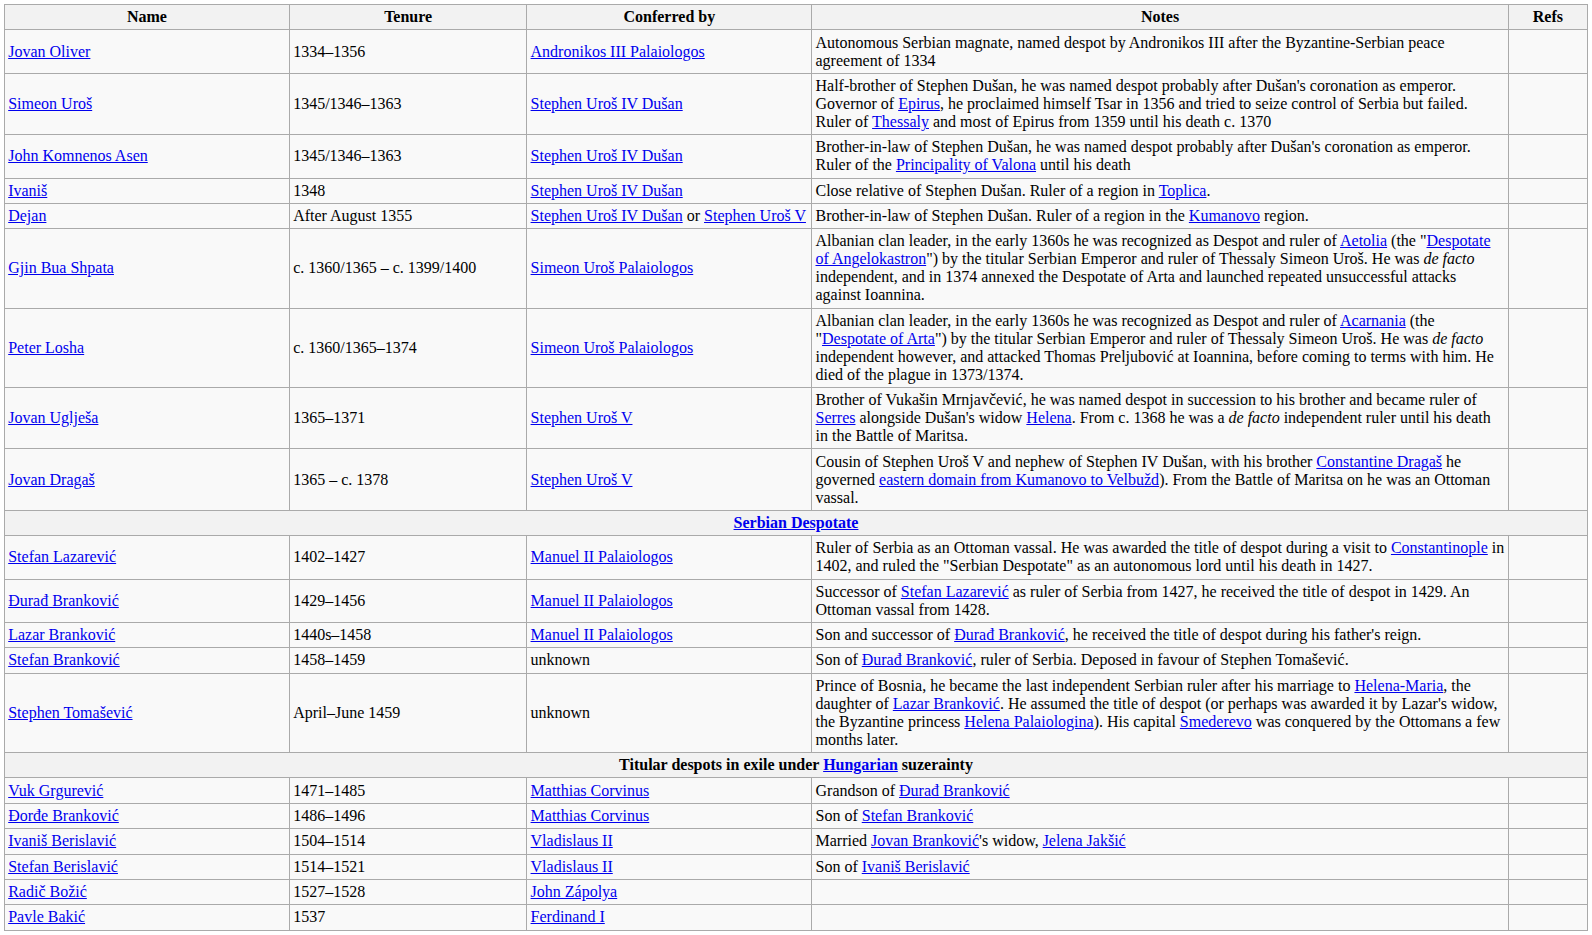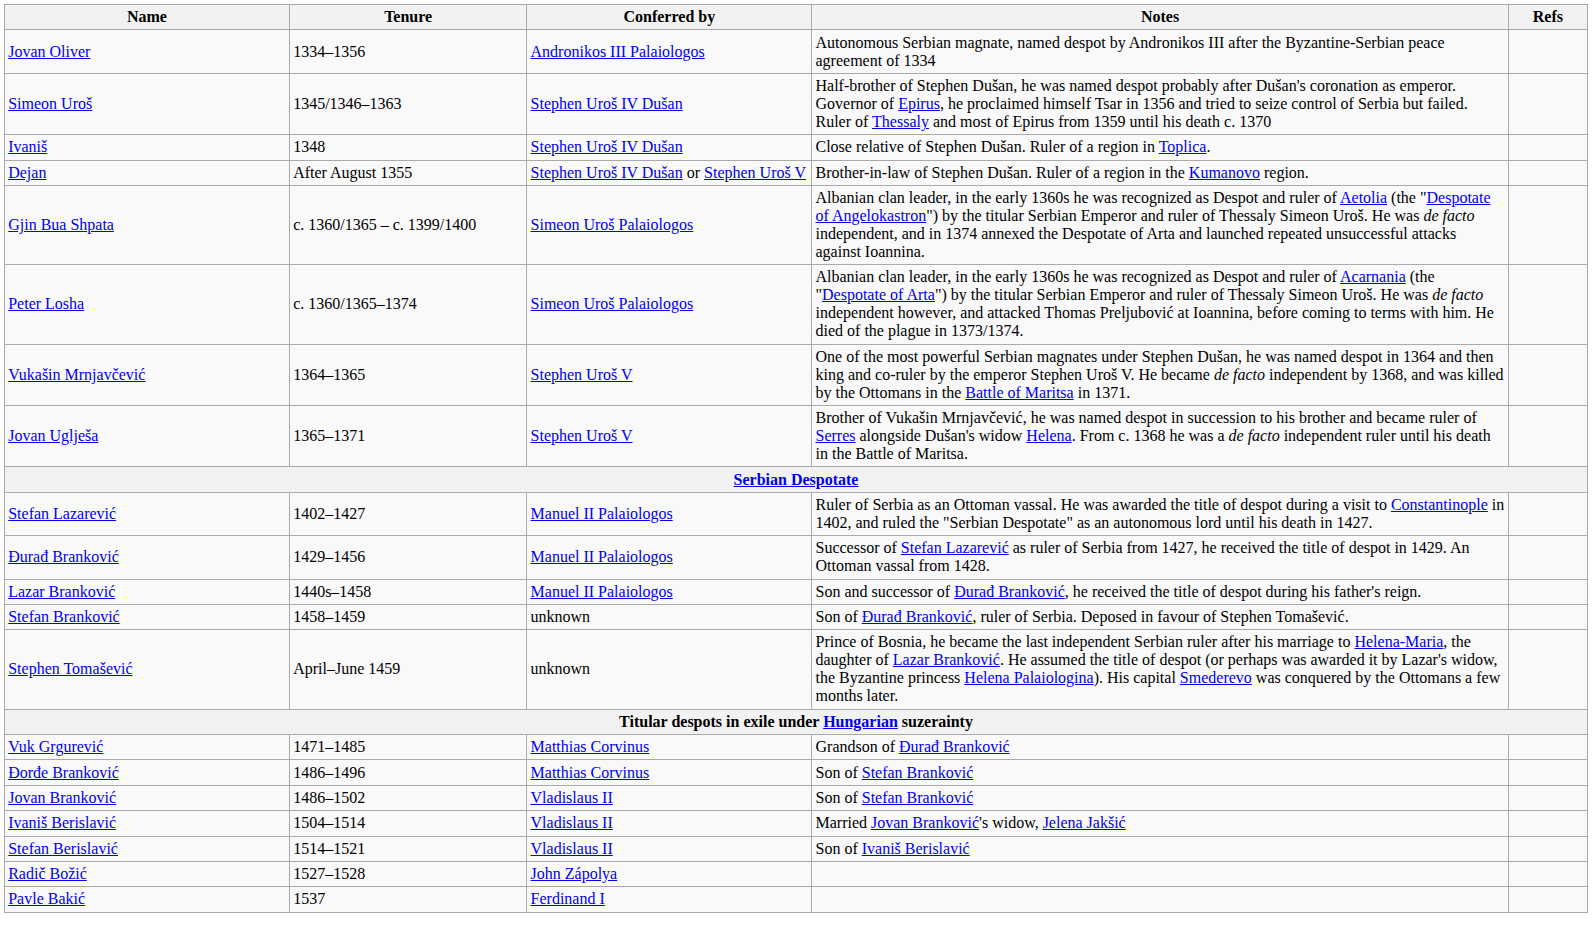- row: John Komnenos Asen | 1345/1346–1363 | Stephen Uroš IV Dušan | Brother-in-law of Stephen Dušan, he was named despot probably after Dušan's coronation as emperor. Ruler of the Principality of Valona until his death
+ row: Vukašin Mrnjavčević | 1364–1365 | Stephen Uroš V | One of the most powerful Serbian magnates under Stephen Dušan, he was named despot in 1364 and then king and co-ruler by the emperor Stephen Uroš V. He became de facto independent by 1368, and was killed by the Ottomans in the Battle of Maritsa in 1371.
- row: Jovan Dragaš | 1365 – c. 1378 | Stephen Uroš V | Cousin of Stephen Uroš V and nephew of Stephen IV Dušan, with his brother Constantine Dragaš he governed eastern domain from Kumanovo to Velbužd). From the Battle of Maritsa on he was an Ottoman vassal.
+ row: Jovan Branković | 1486–1502 | Vladislaus II | Son of Stefan Branković
